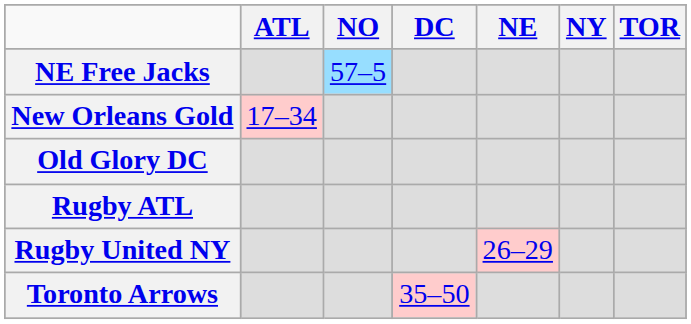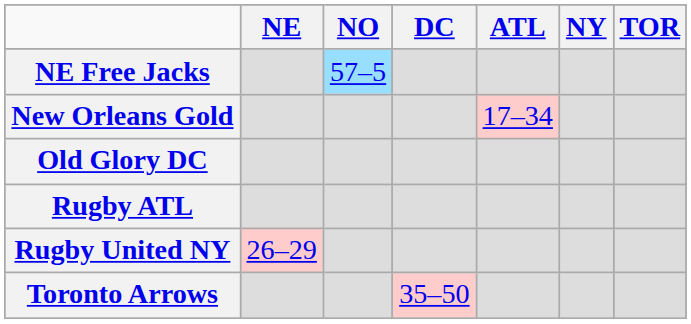columns swapped: NE <-> ATL
